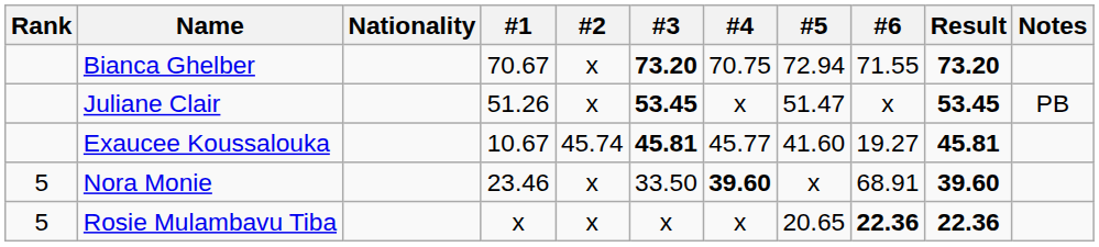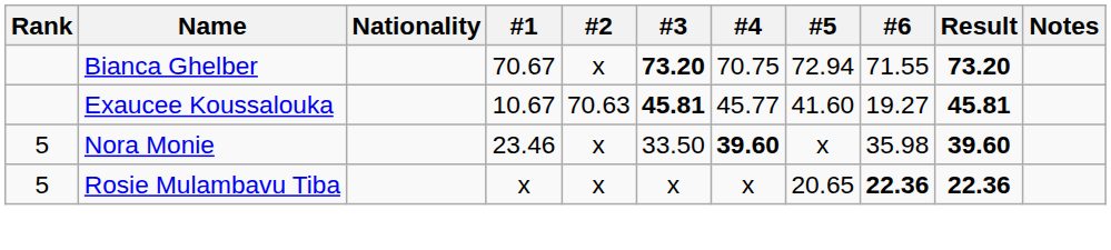- row: Juliane Clair | 51.26 | x | 53.45 | x | 51.47 | x | 53.45 | PB
Exaucee Koussalouka | #2: 45.74 -> 70.63
Nora Monie | #6: 68.91 -> 35.98
